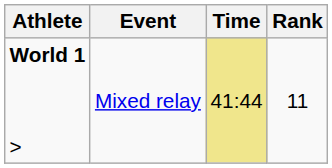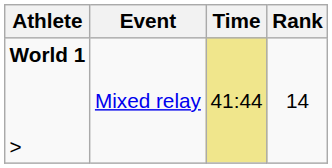World 1 > | Rank: 11 -> 14
